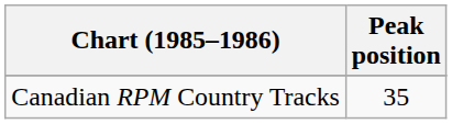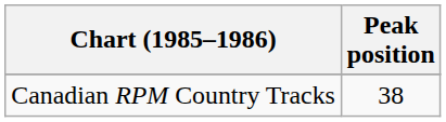Canadian RPM Country Tracks | Peak position: 35 -> 38
